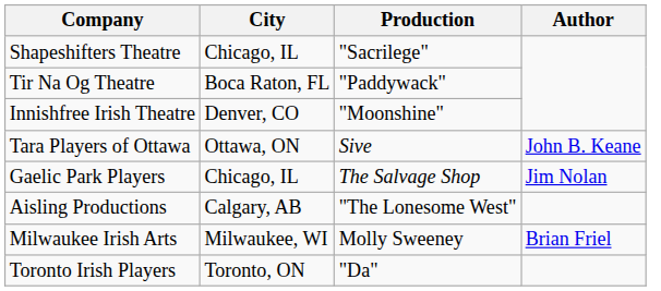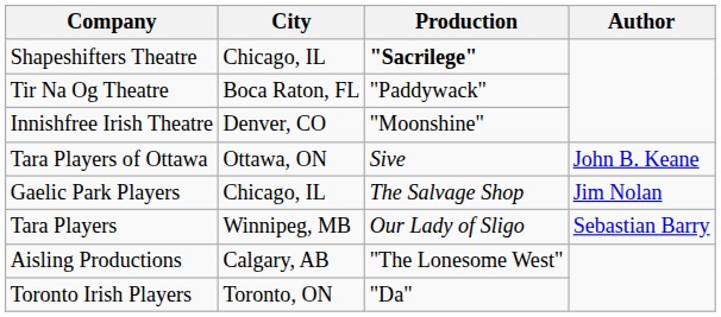Shapeshifters Theatre | Production: normal -> bold
+ row: Tara Players | Winnipeg, MB | Our Lady of Sligo | Sebastian Barry
- row: Milwaukee Irish Arts | Milwaukee, WI | Molly Sweeney | Brian Friel
